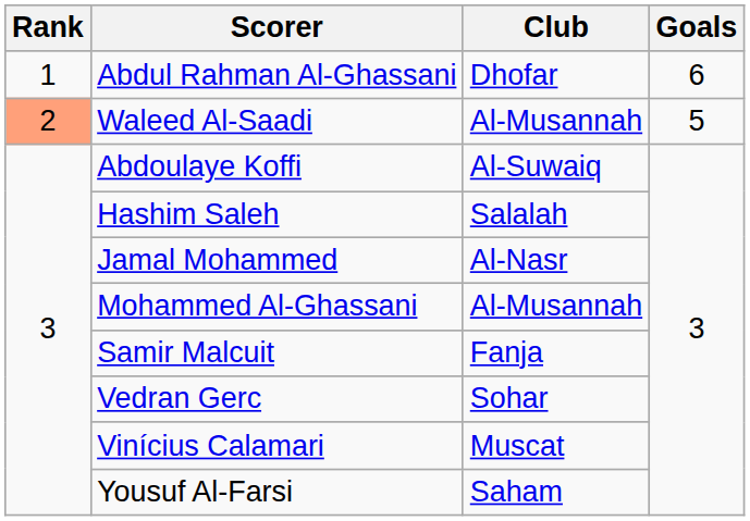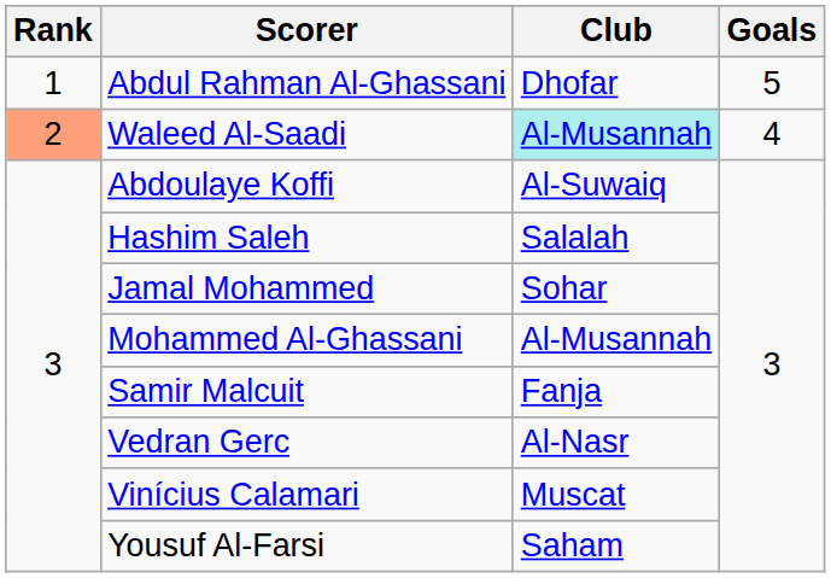Abdul Rahman Al-Ghassani | Goals: 6 -> 5
Waleed Al-Saadi | Club: no background -> paleturquoise background
Waleed Al-Saadi | Goals: 5 -> 4
Jamal Mohammed | Club: Al-Nasr -> Sohar
Vedran Gerc | Club: Sohar -> Al-Nasr
